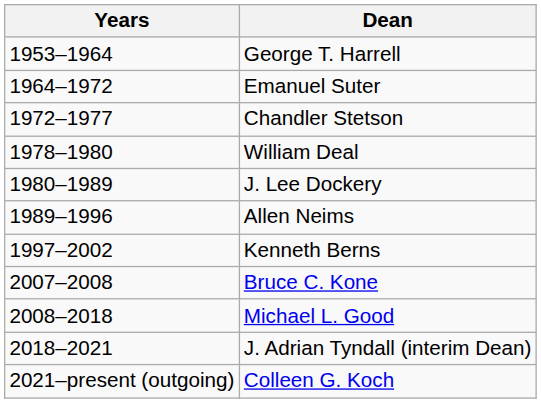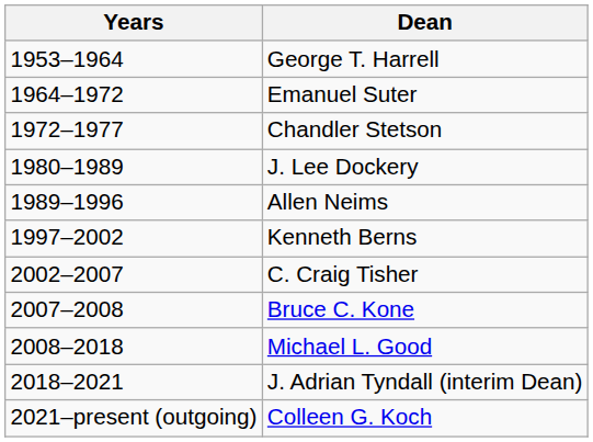- row: 1978–1980 | William Deal
+ row: 2002–2007 | C. Craig Tisher
